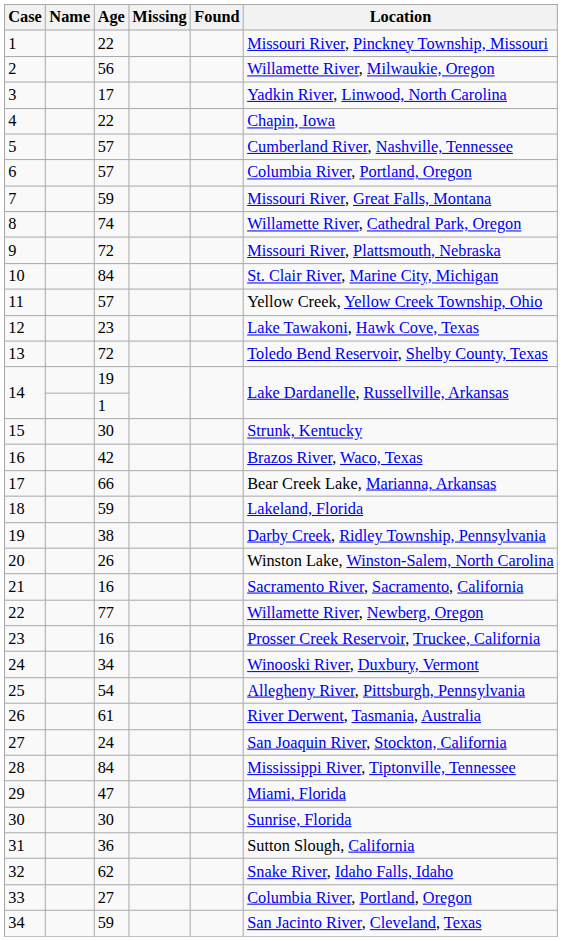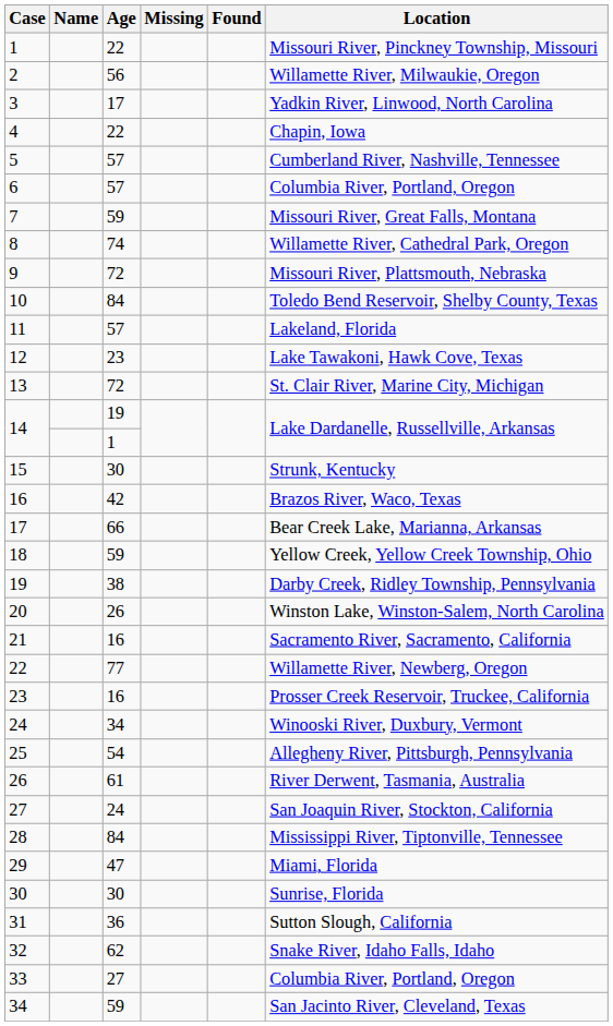10 | Location: St. Clair River, Marine City, Michigan -> Toledo Bend Reservoir, Shelby County, Texas
11 | Location: Yellow Creek, Yellow Creek Township, Ohio -> Lakeland, Florida
13 | Location: Toledo Bend Reservoir, Shelby County, Texas -> St. Clair River, Marine City, Michigan
18 | Location: Lakeland, Florida -> Yellow Creek, Yellow Creek Township, Ohio
